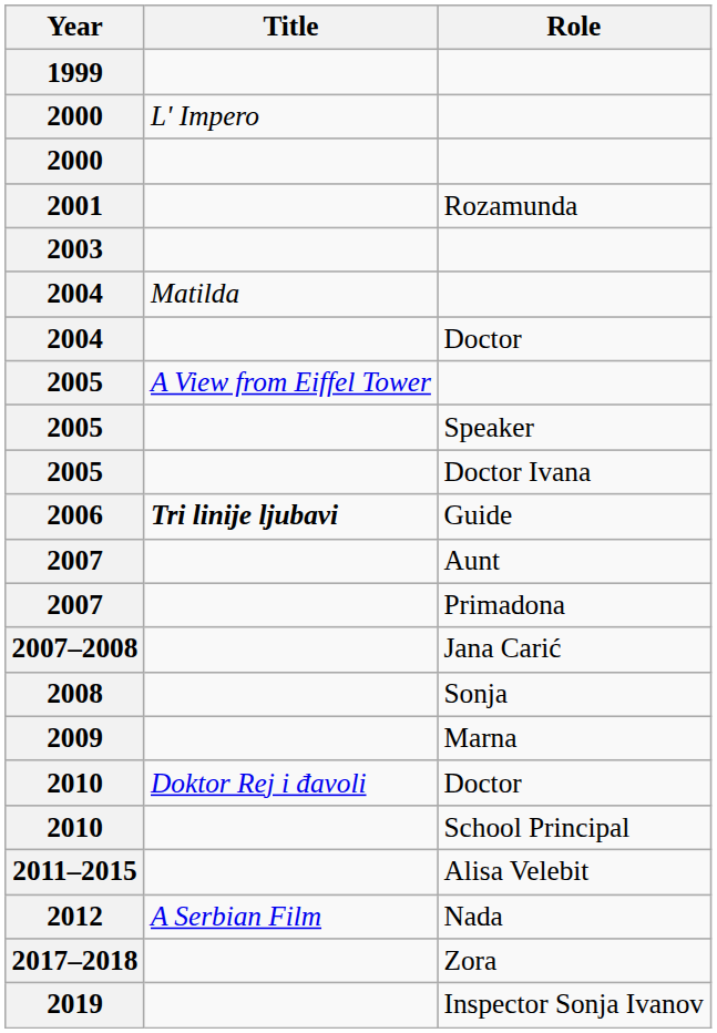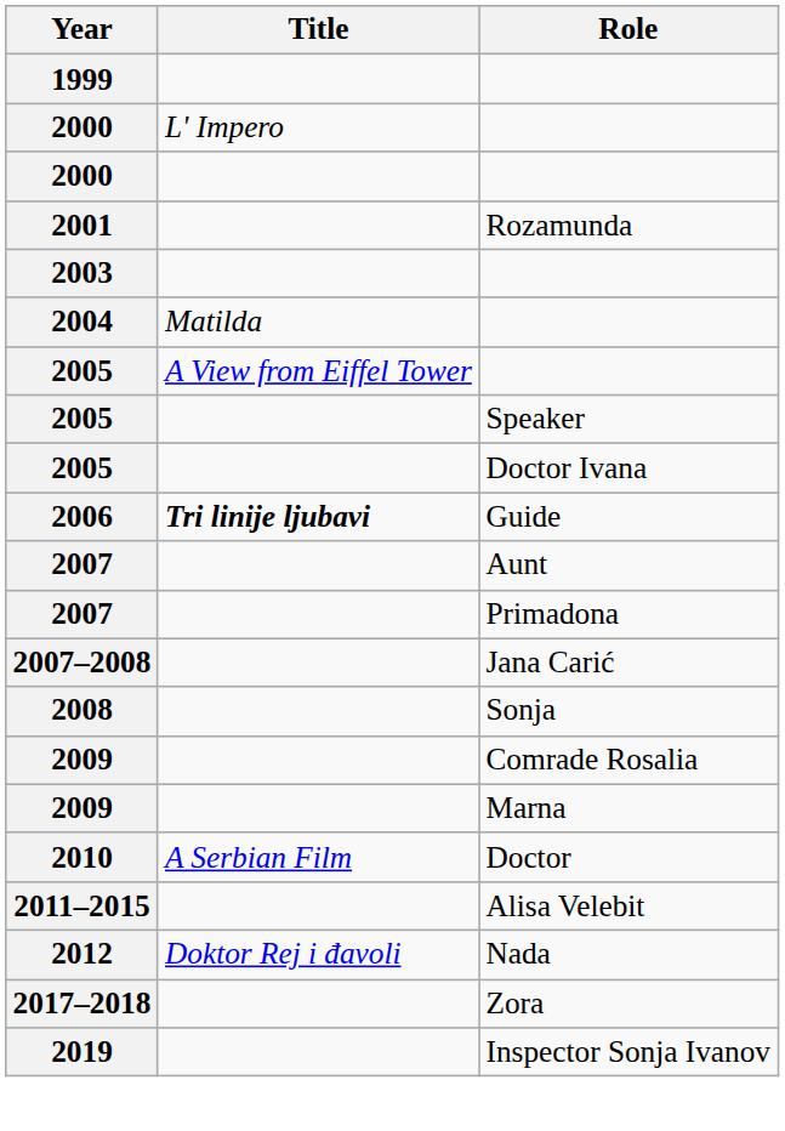- row: 2004 | Doctor
+ row: 2009 | Comrade Rosalia
2010 / Doctor | Title: Doktor Rej i đavoli -> A Serbian Film
- row: 2010 | School Principal
Nada | Title: A Serbian Film -> Doktor Rej i đavoli
